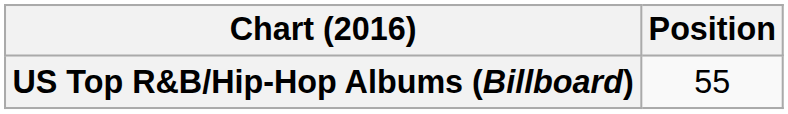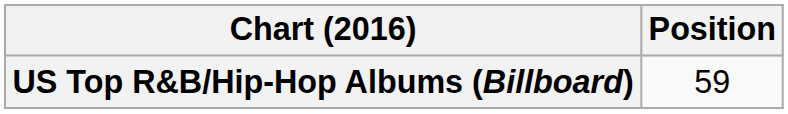US Top R&B/Hip-Hop Albums (Billboard) | Position: 55 -> 59
